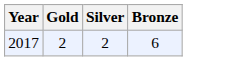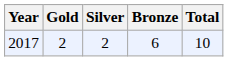+ column: Total | 10
